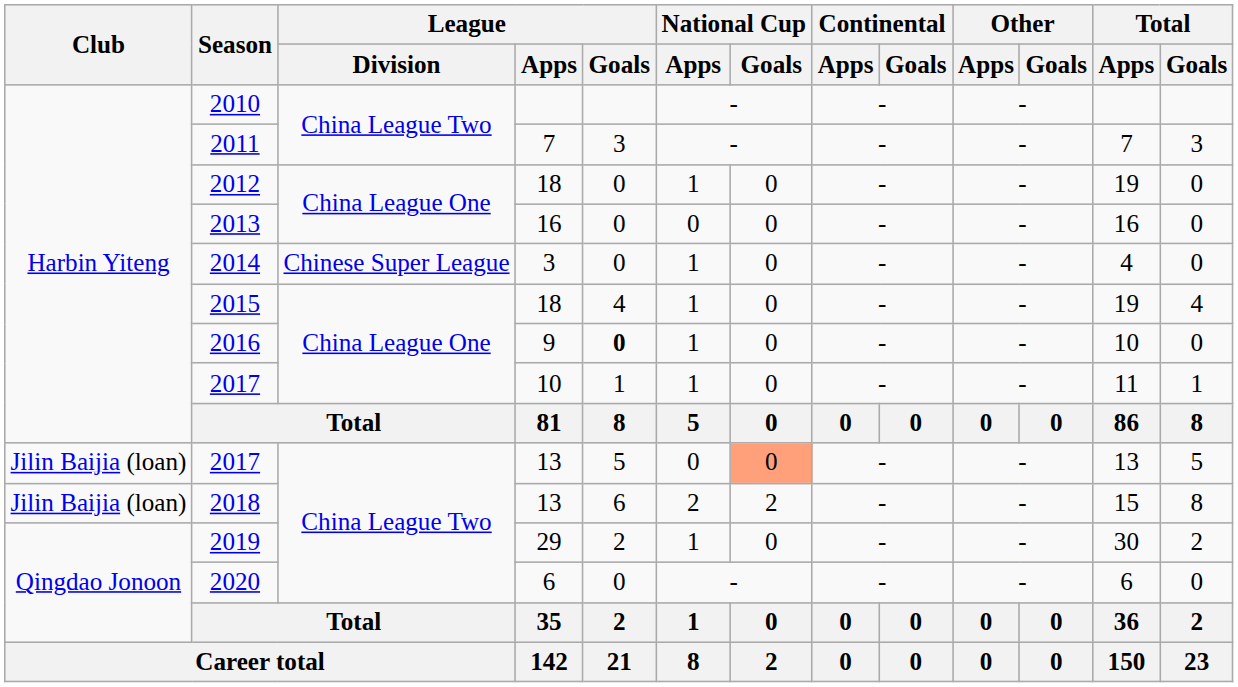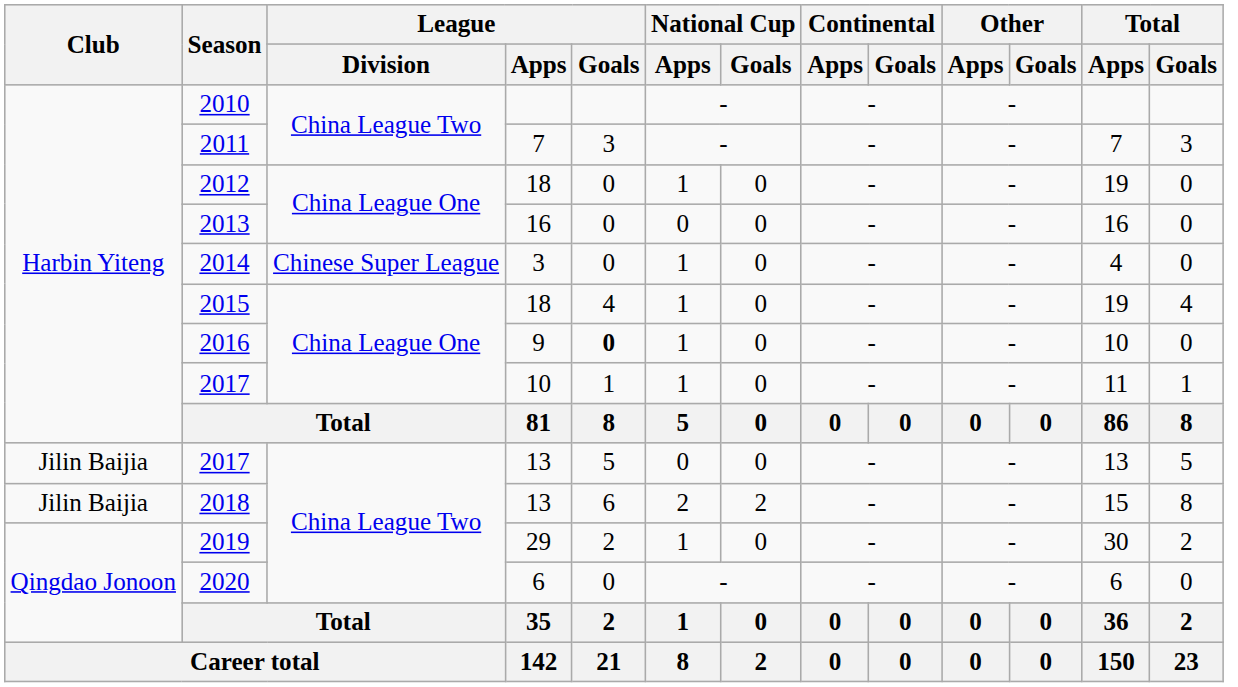2017 / 13 | Club: Jilin Baijia (loan) -> Jilin Baijia
2017 / 13 | National Cup / Goals: lightsalmon background -> no background
2018 | Club: Jilin Baijia (loan) -> Jilin Baijia
